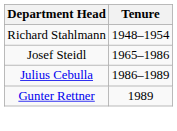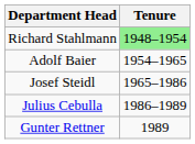Richard Stahlmann | Tenure: no background -> lightgreen background
+ row: Adolf Baier | 1954–1965
